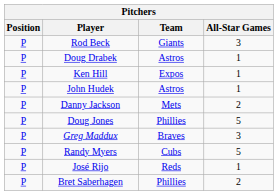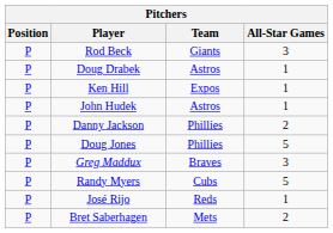Danny Jackson | Team: Mets -> Phillies
Bret Saberhagen | Team: Phillies -> Mets
